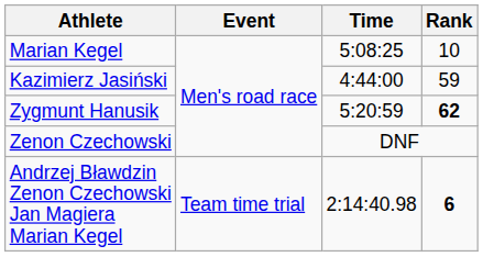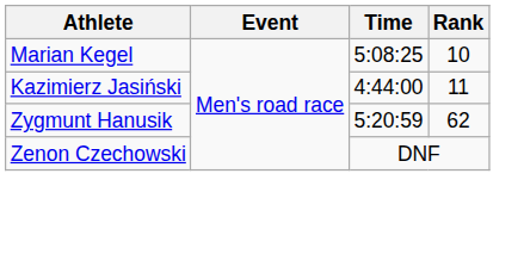Kazimierz Jasiński | Rank: 59 -> 11
Zygmunt Hanusik | Rank: bold -> normal
- row: Andrzej Bławdzin Zenon Czechowski Jan Magiera Marian Kegel | Team time trial | 2:14:40.98 | 6
